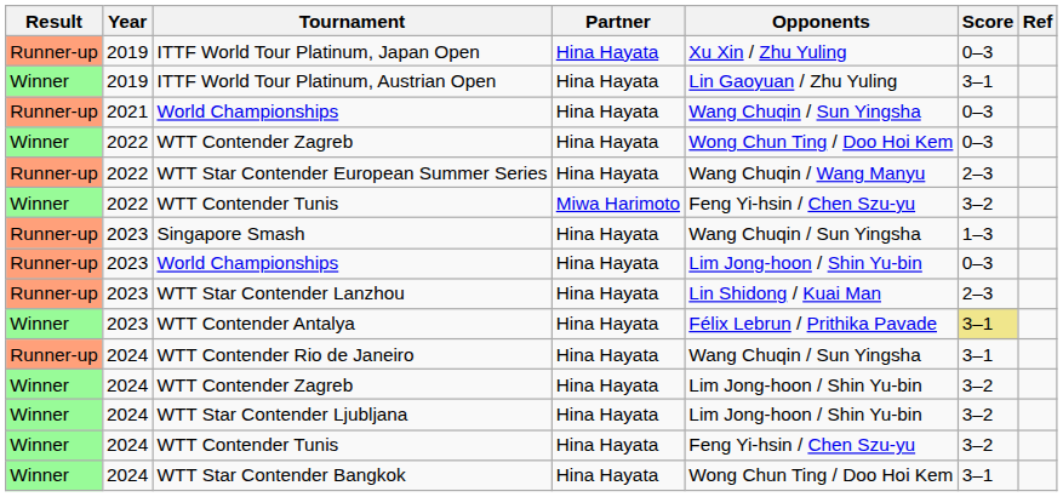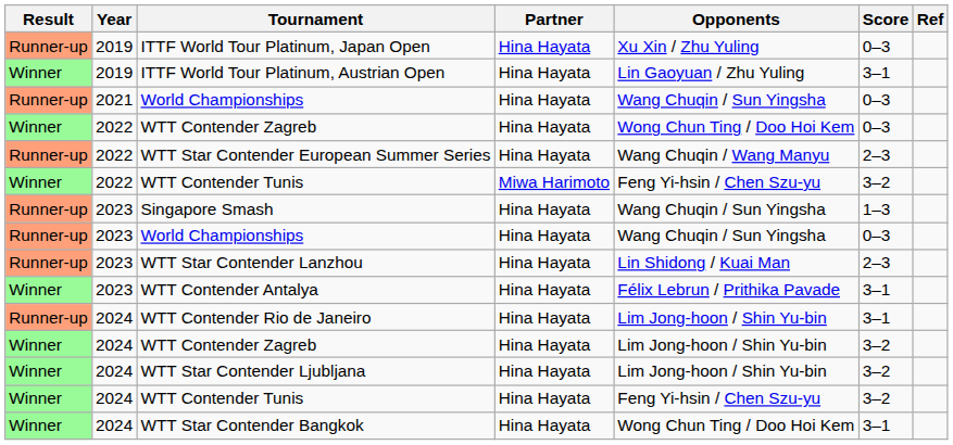2023 / World Championships | Opponents: Lim Jong-hoon / Shin Yu-bin -> Wang Chuqin / Sun Yingsha
WTT Contender Antalya | Score: khaki background -> no background
WTT Contender Rio de Janeiro | Opponents: Wang Chuqin / Sun Yingsha -> Lim Jong-hoon / Shin Yu-bin
